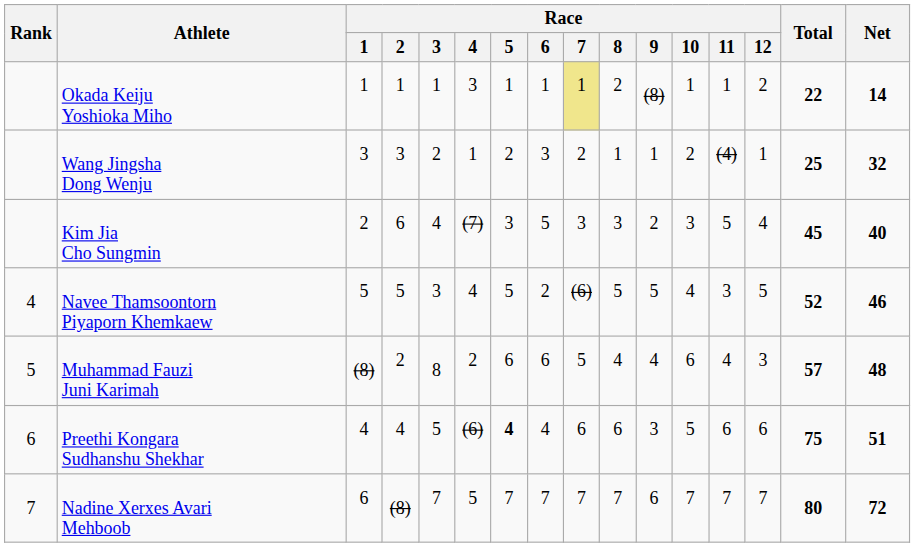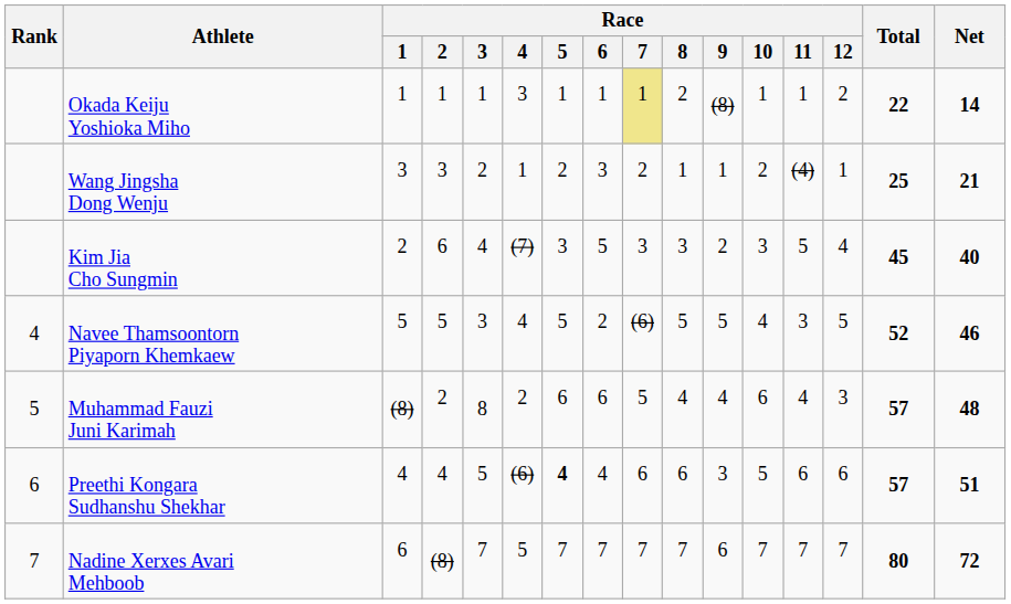Wang Jingsha Dong Wenju | Net: 32 -> 21
Preethi Kongara Sudhanshu Shekhar | Total: 75 -> 57
